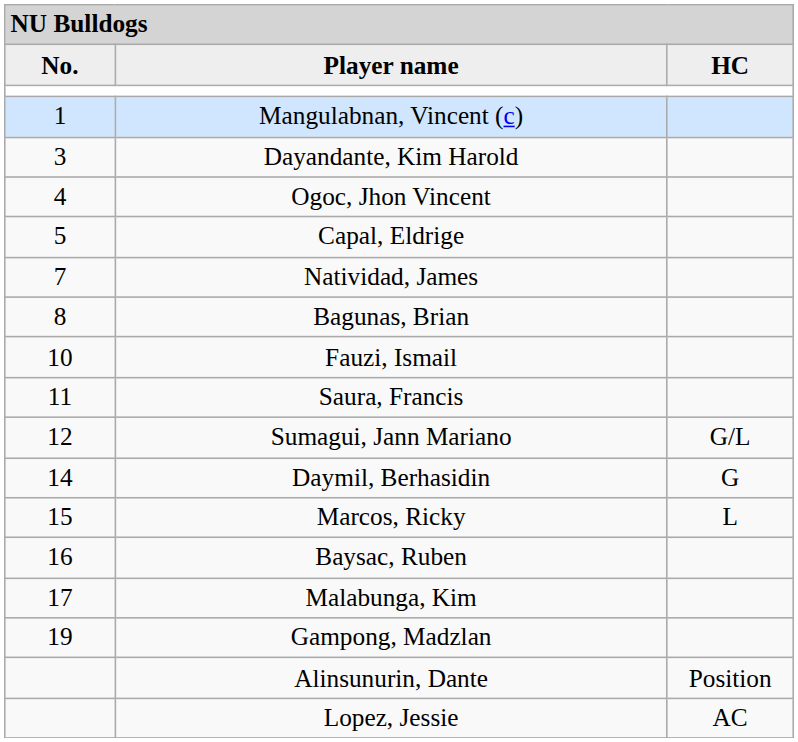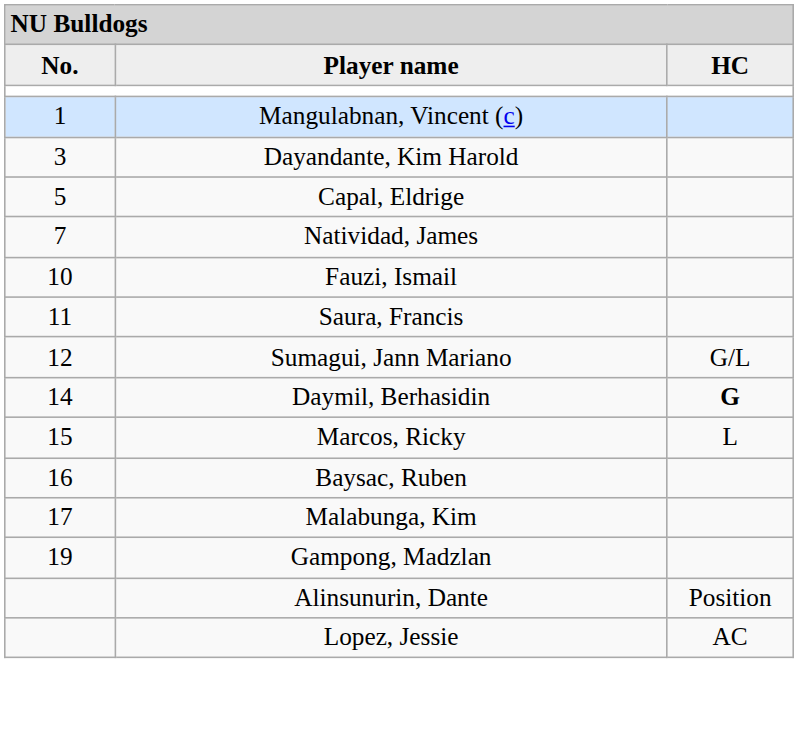- row: 4 | Ogoc, Jhon Vincent
- row: 8 | Bagunas, Brian
Daymil, Berhasidin | column 3: normal -> bold
